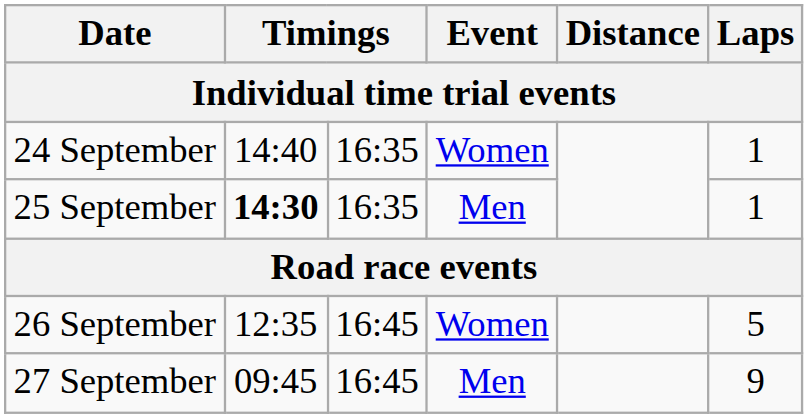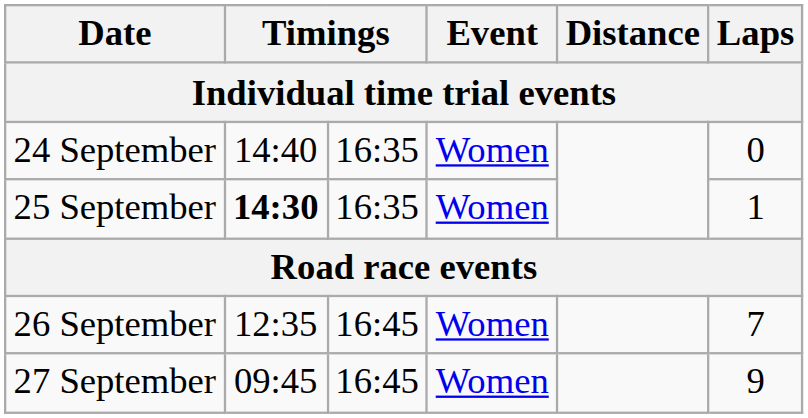24 September | Laps: 1 -> 0
25 September | Event: Men -> Women
26 September | Laps: 5 -> 7
27 September | Event: Men -> Women
